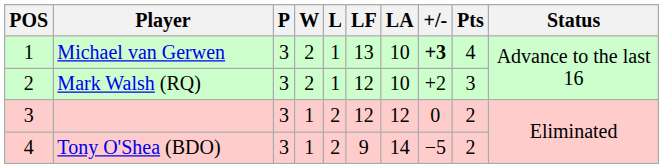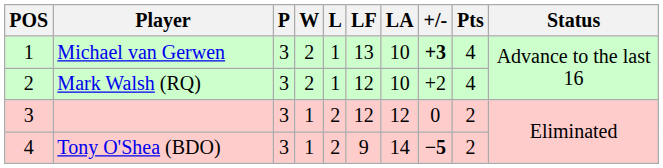Mark Walsh (RQ) | Pts: 3 -> 4
Tony O'Shea (BDO) | +/-: normal -> bold
